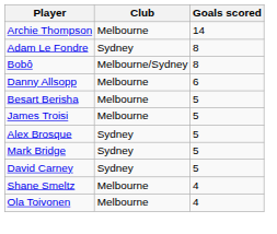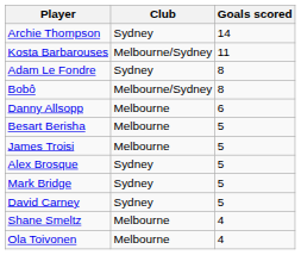Archie Thompson | Club: Melbourne -> Sydney
+ row: Kosta Barbarouses | Melbourne/Sydney | 11
